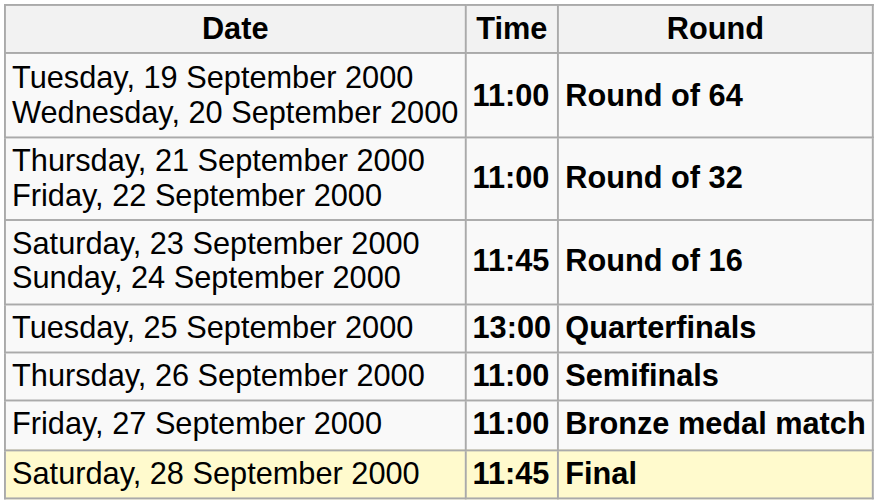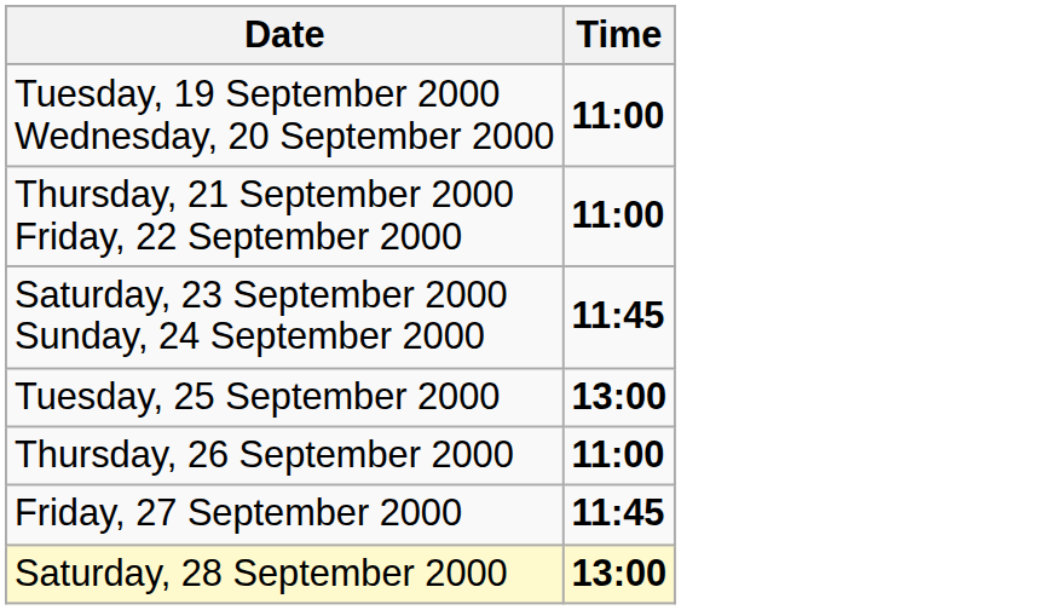- column: Round | Round of 64 | Round of 32 | Round of 16 | Quarterfinals | Semifinals | Bronze medal match | Final
Friday, 27 September 2000 | Time: 11:00 -> 11:45
Saturday, 28 September 2000 | Time: 11:45 -> 13:00
